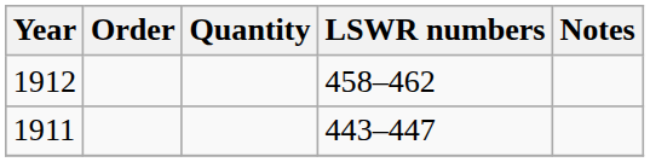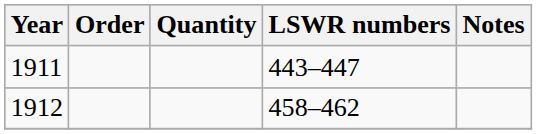rows swapped: 1911 <-> 1912
